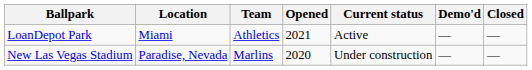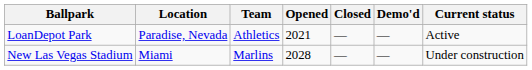columns swapped: Closed <-> Current status
LoanDepot Park | Location: Miami -> Paradise, Nevada
New Las Vegas Stadium | Location: Paradise, Nevada -> Miami
New Las Vegas Stadium | Opened: 2020 -> 2028
